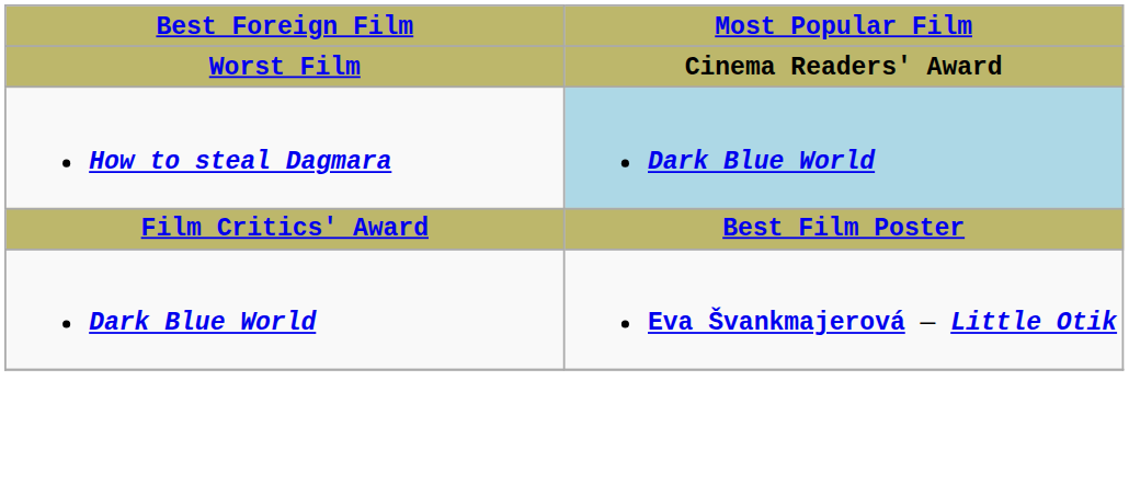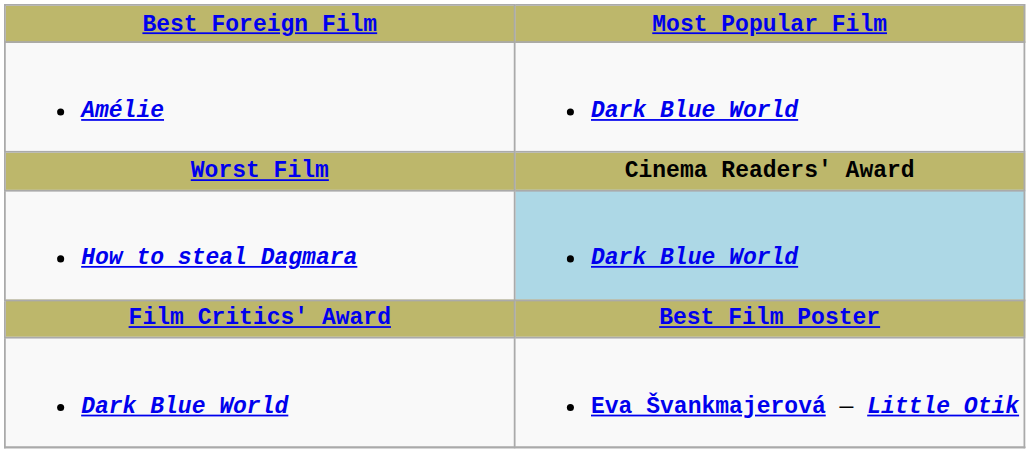+ row: Amélie | Dark Blue World
